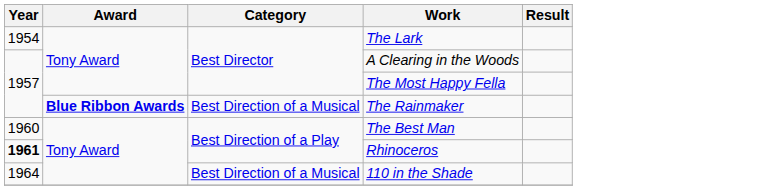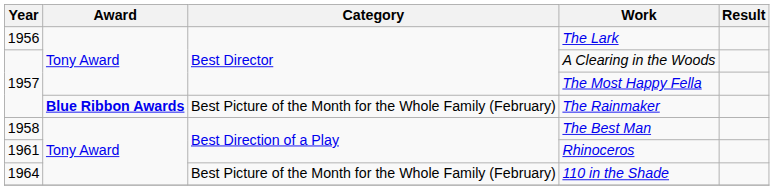The Lark | Year: 1954 -> 1956
The Rainmaker | Category: Best Direction of a Musical -> Best Picture of the Month for the Whole Family (February)
The Best Man | Year: 1960 -> 1958
Rhinoceros | Year: bold -> normal
110 in the Shade | Category: Best Direction of a Musical -> Best Picture of the Month for the Whole Family (February)
